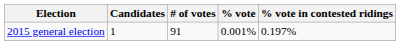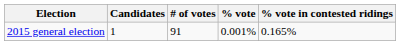2015 general election | % vote in contested ridings: 0.197% -> 0.165%
